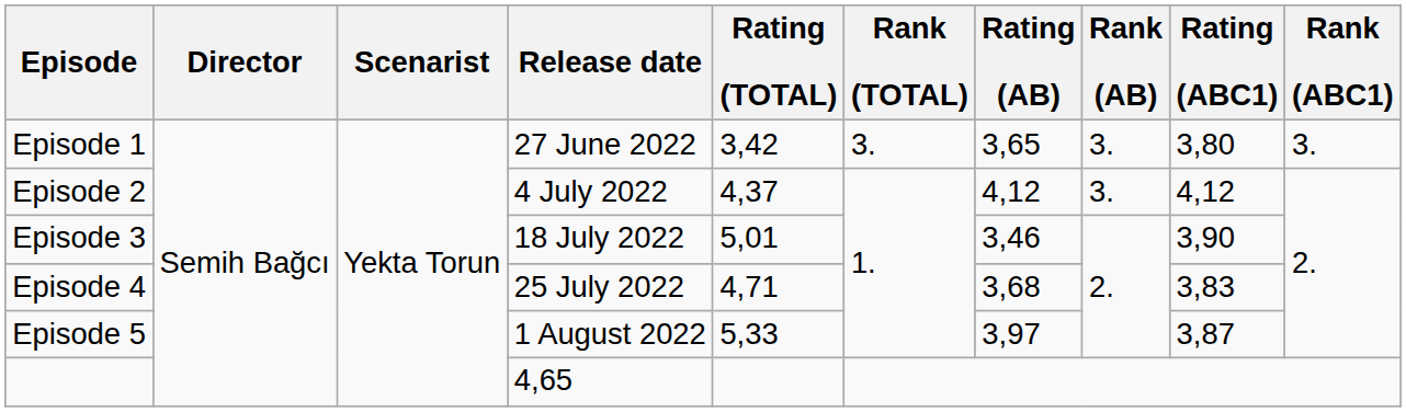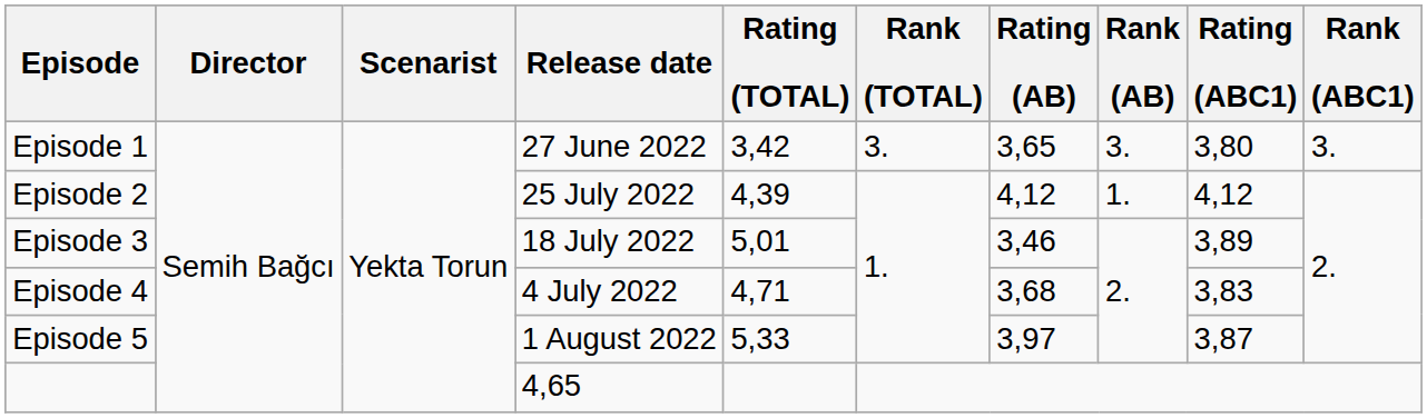Episode 2 | Release date: 4 July 2022 -> 25 July 2022
Episode 2 | Rating (TOTAL): 4,37 -> 4,39
Episode 2 | Rank (AB): 3. -> 1.
Episode 3 | Rating (ABC1): 3,90 -> 3,89
Episode 4 | Release date: 25 July 2022 -> 4 July 2022
